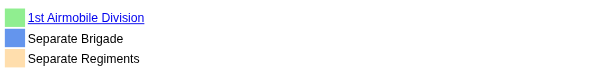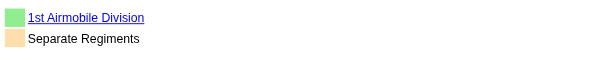- row: Separate Brigade
